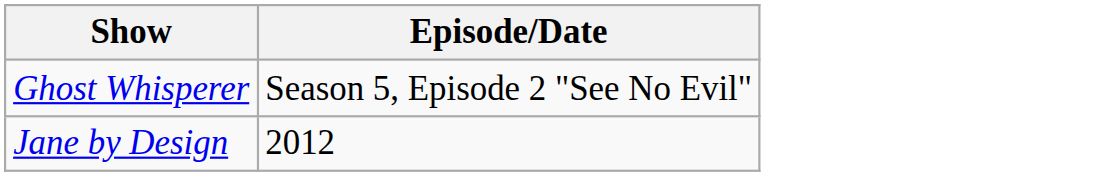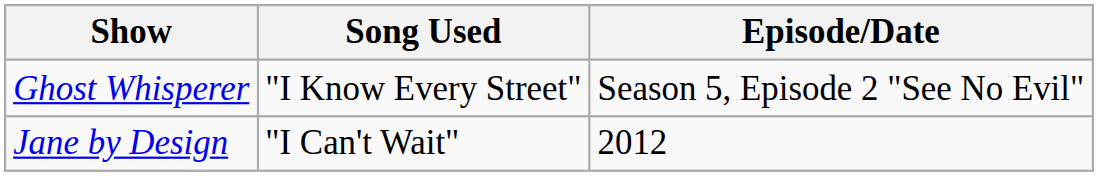+ column: Song Used | "I Know Every Street" | "I Can't Wait"
